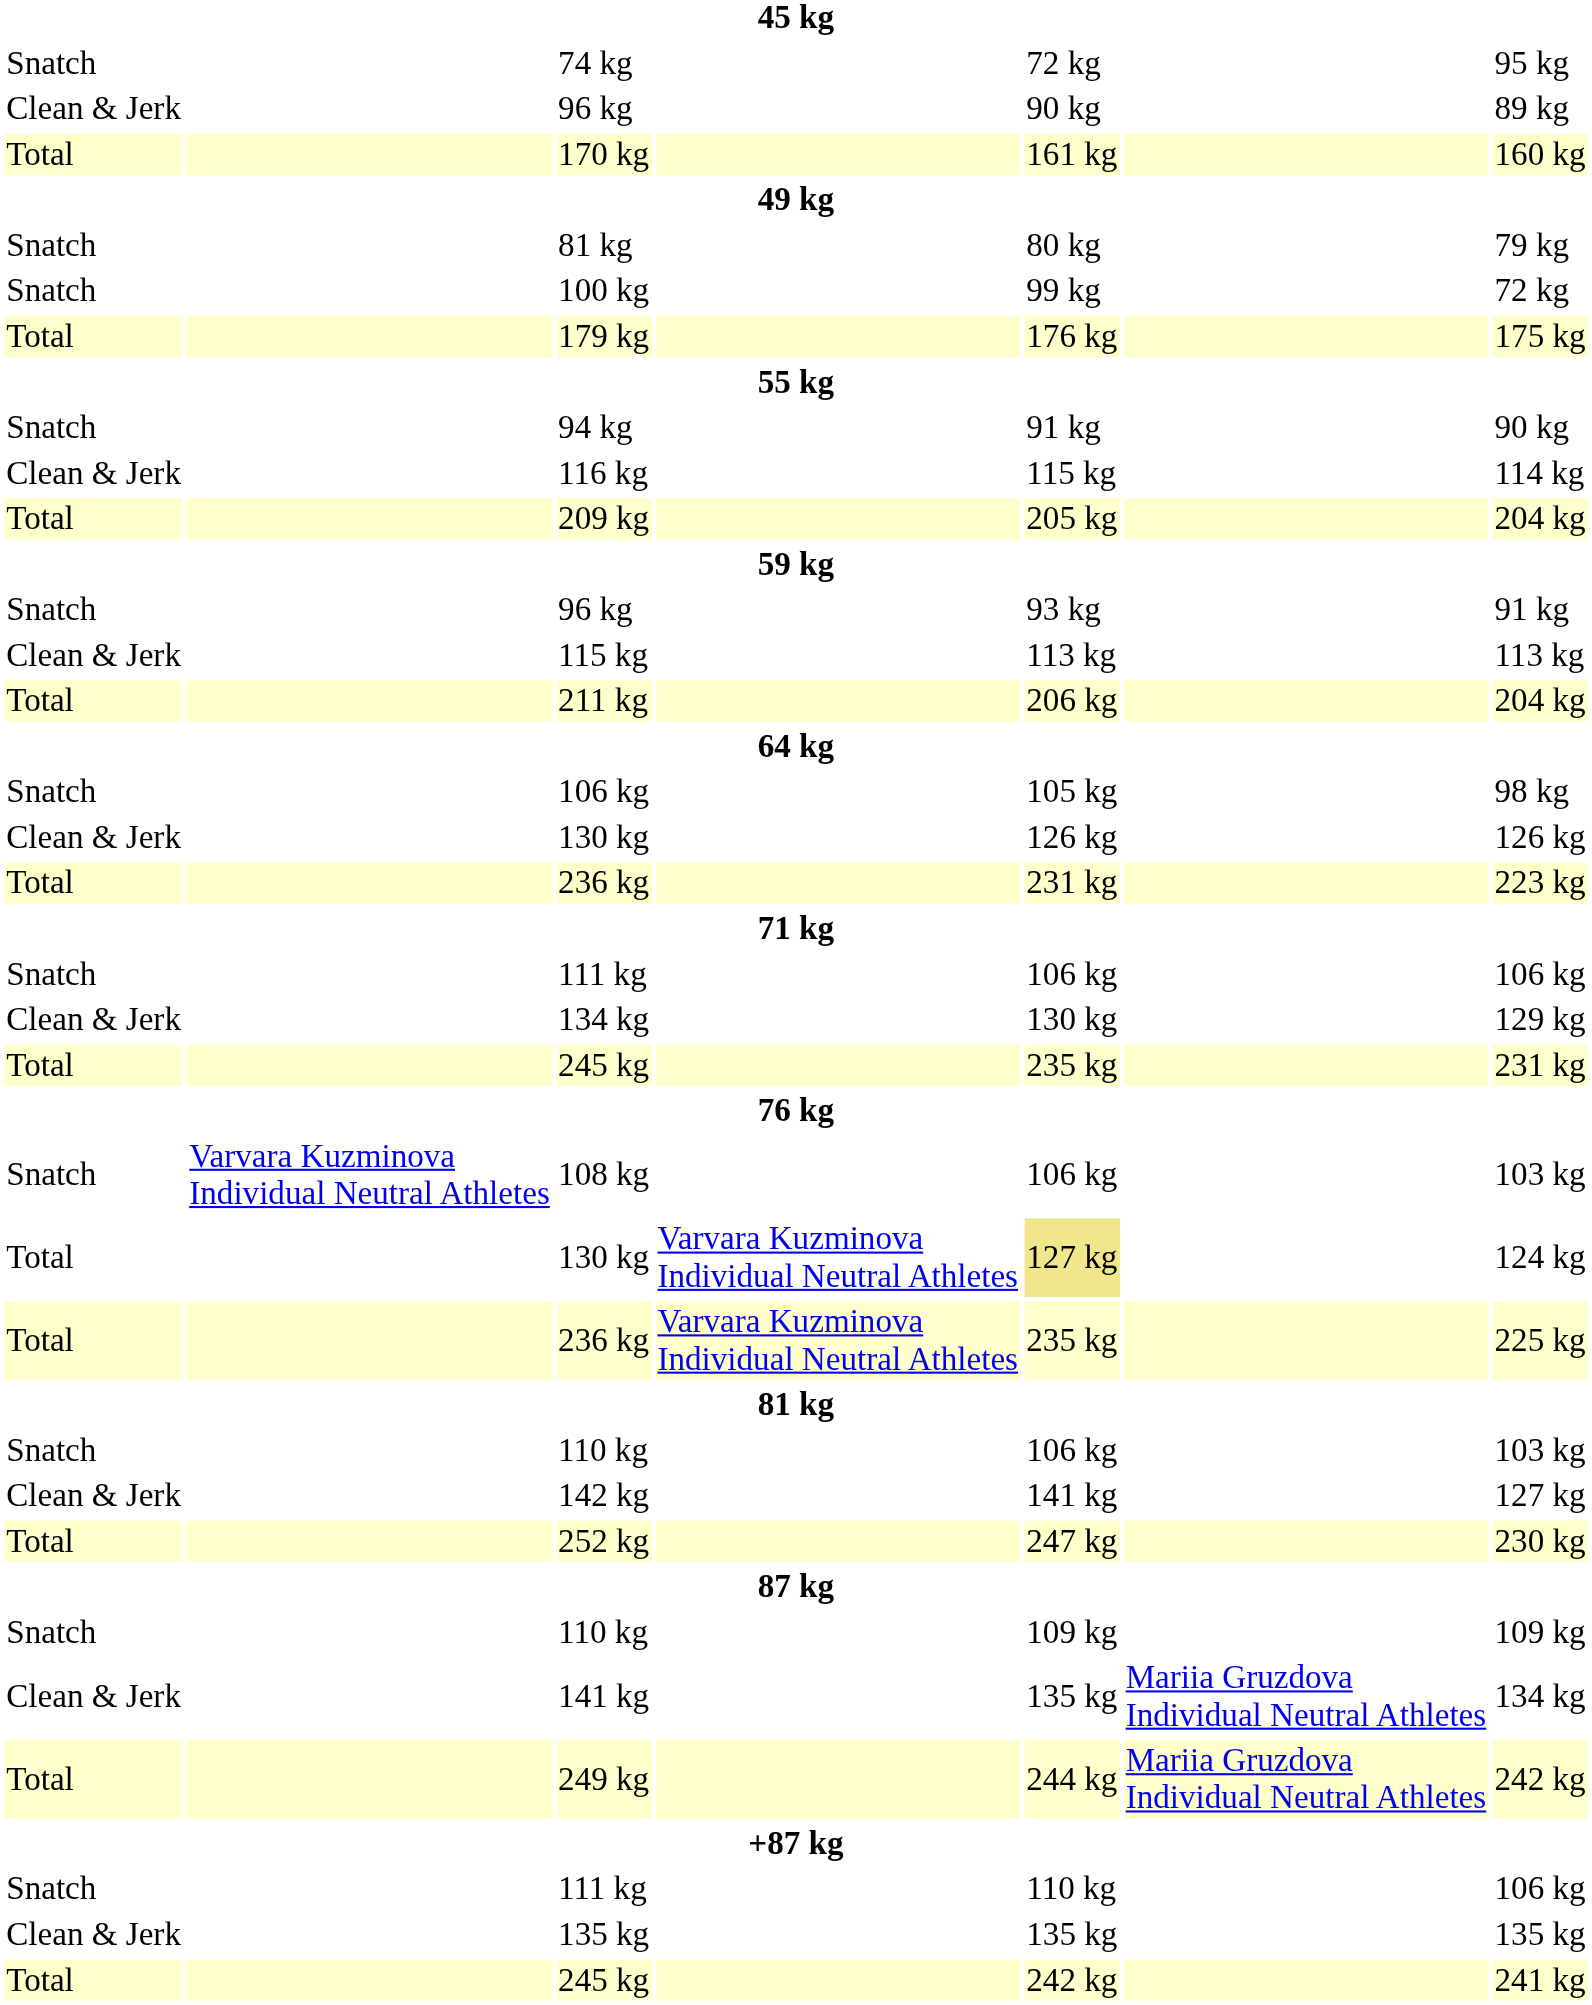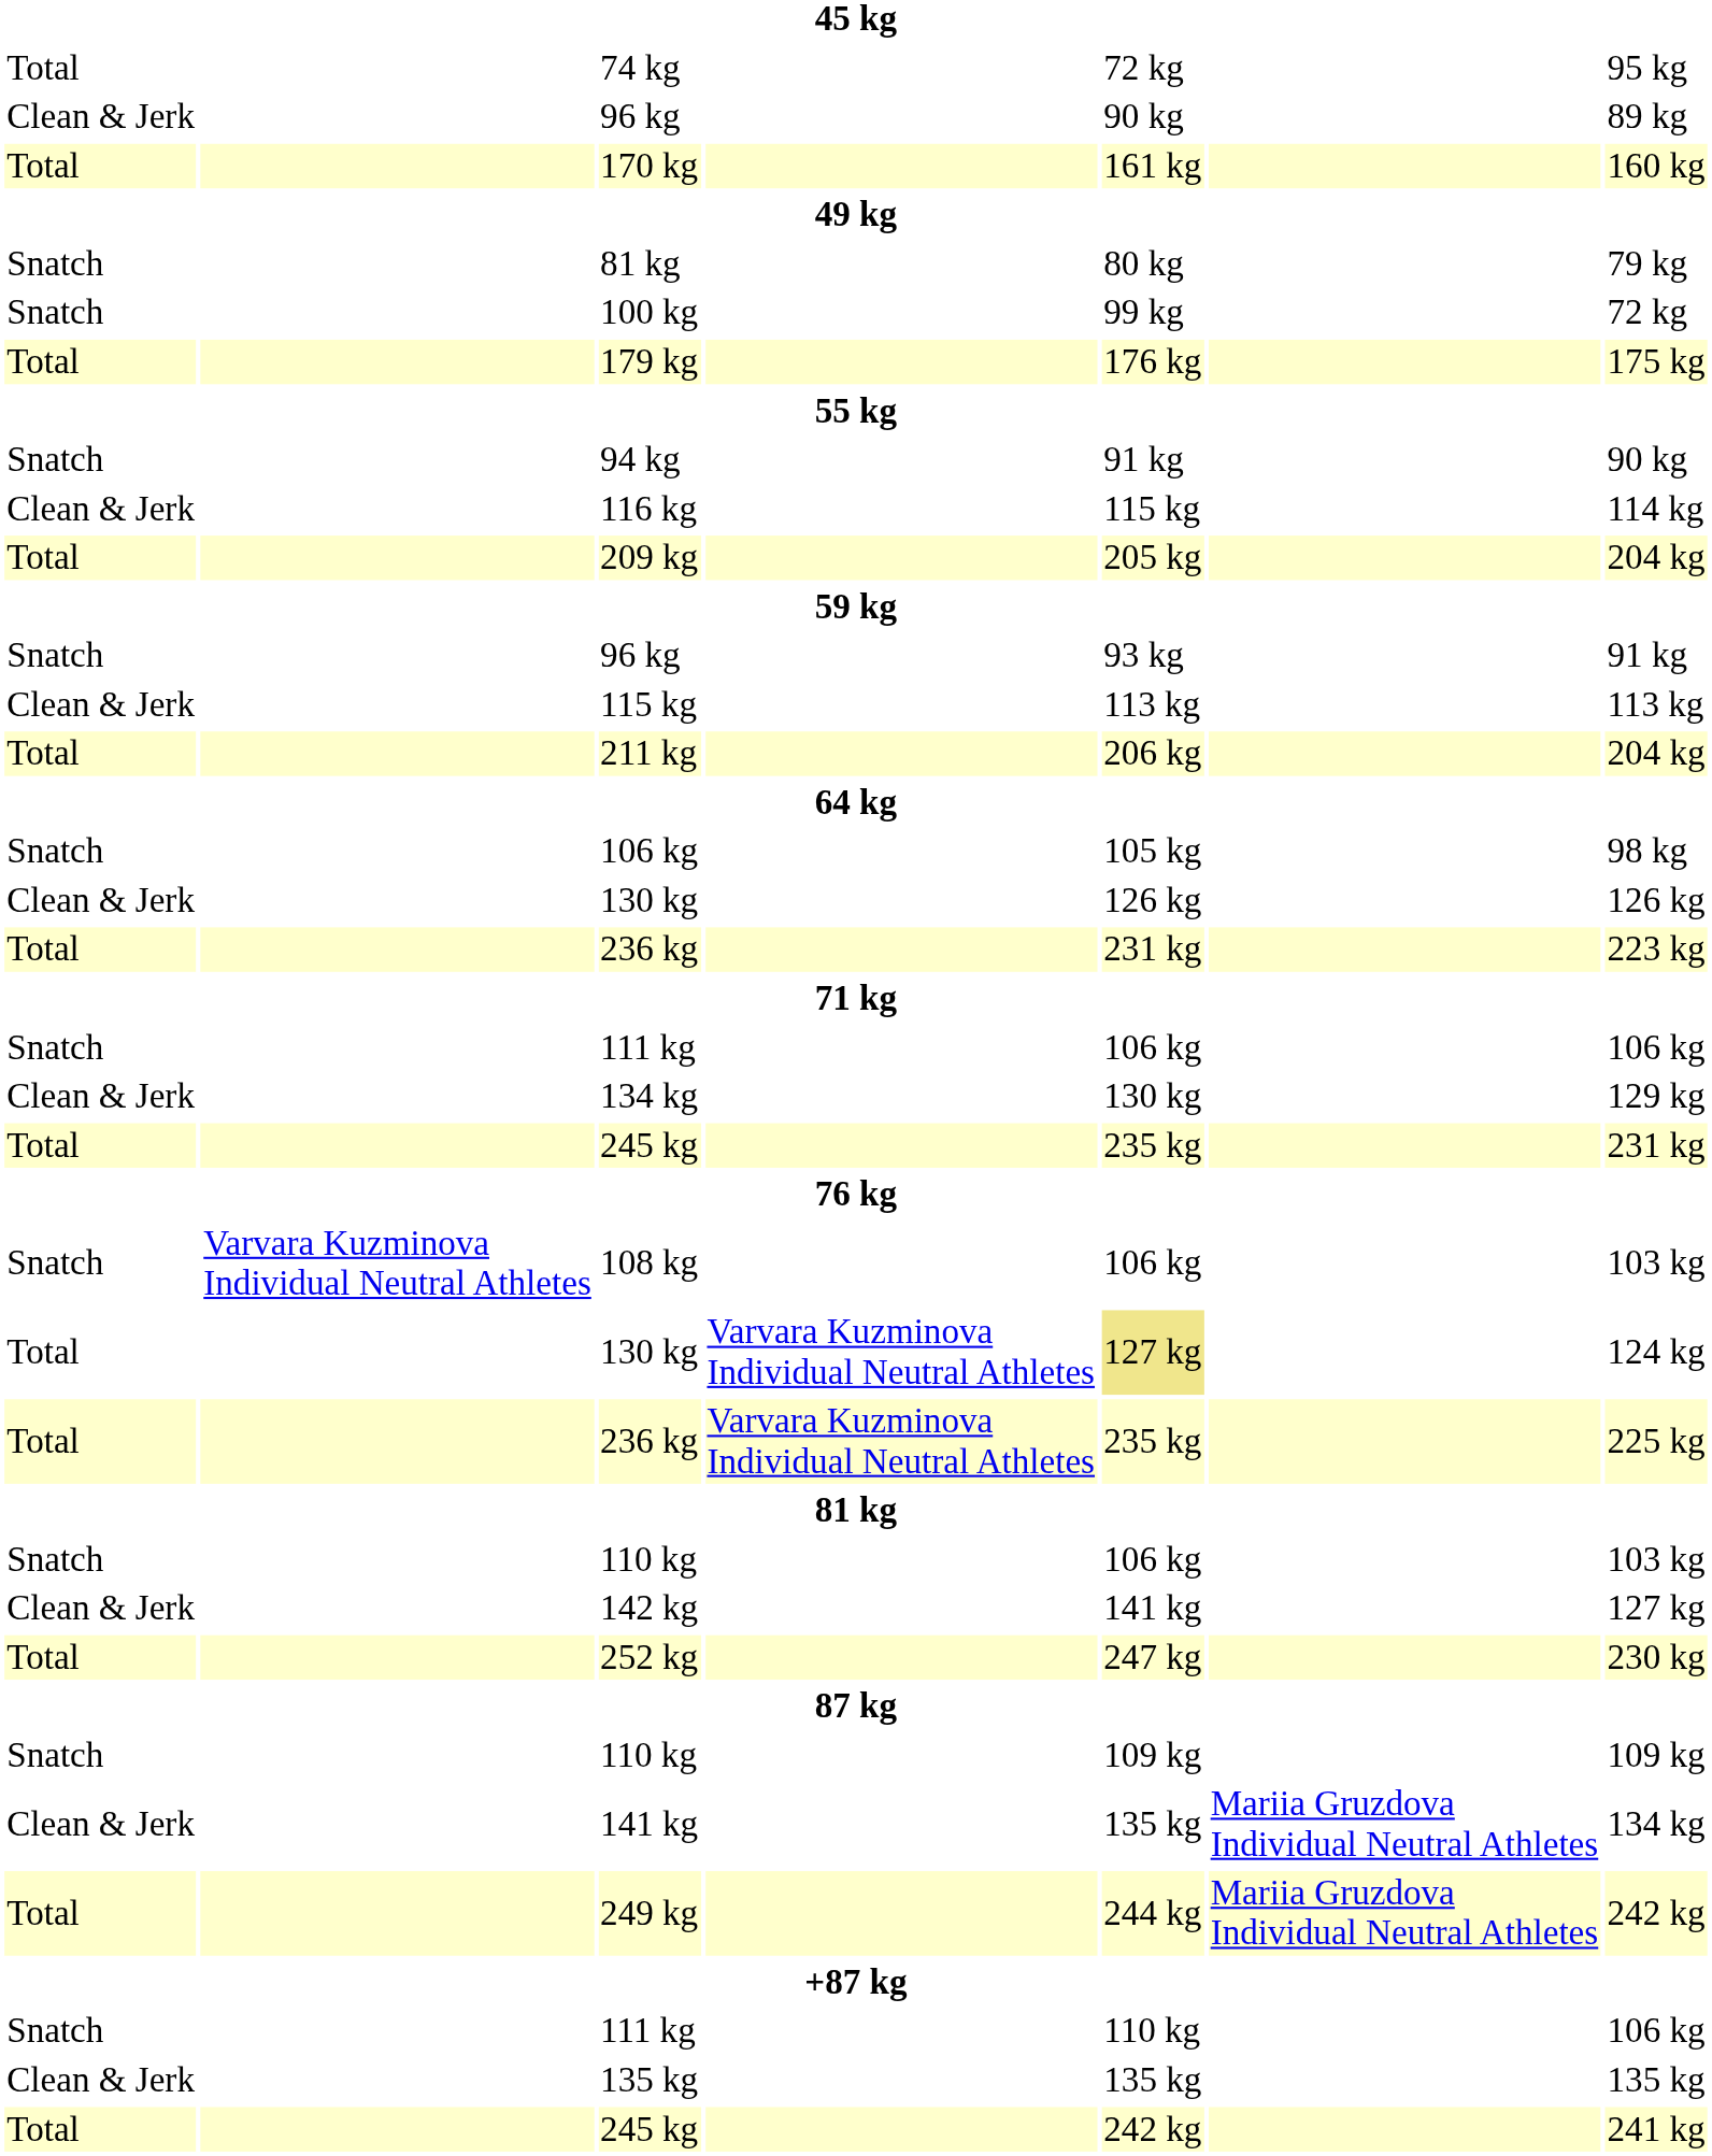74 kg | column 1: Snatch -> Total
